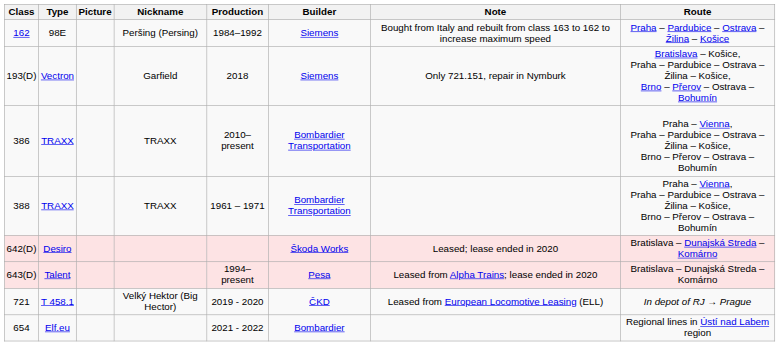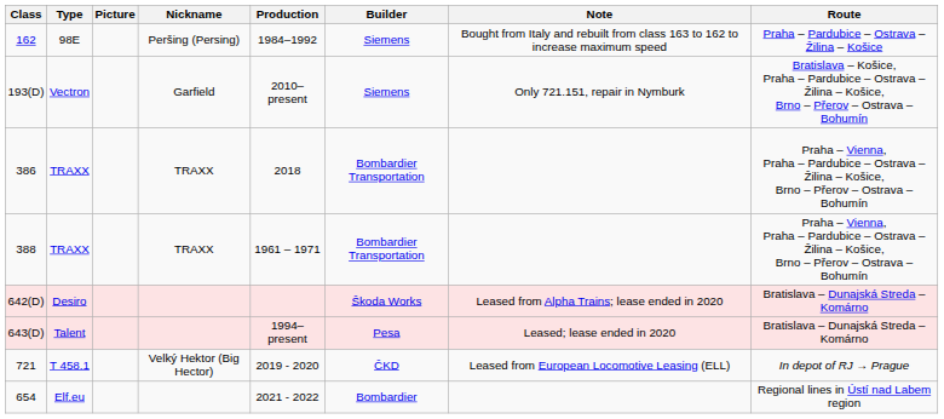193(D) | Production: 2018 -> 2010–present
386 | Production: 2010–present -> 2018
642(D) | Note: Leased; lease ended in 2020 -> Leased from Alpha Trains; lease ended in 2020
643(D) | Note: Leased from Alpha Trains; lease ended in 2020 -> Leased; lease ended in 2020
